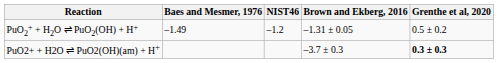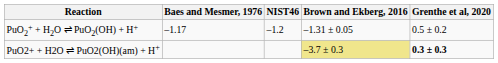PuO2+ + H2O ⇌ PuO2(OH) + H+ | Baes and Mesmer, 1976: –1.49 -> –1.17
PuO2+ + H2O ⇌ PuO2(OH)(am) + H+ | Brown and Ekberg, 2016: no background -> khaki background
